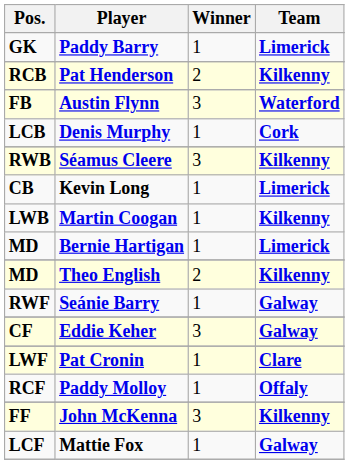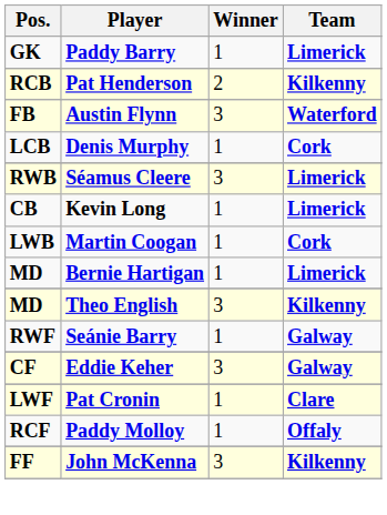Séamus Cleere | Team: Kilkenny -> Limerick
Martin Coogan | Team: Kilkenny -> Cork
Theo English | Winner: 2 -> 3
- row: LCF | Mattie Fox | 1 | Galway
